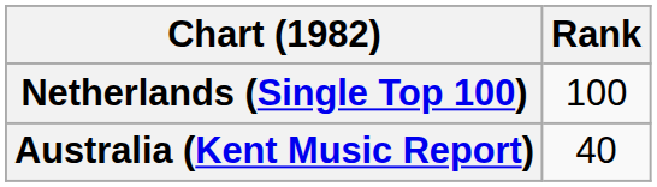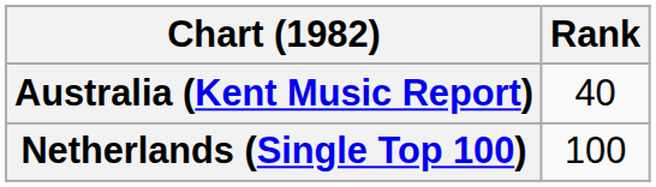rows swapped: Australia (Kent Music Report) <-> Netherlands (Single Top 100)
